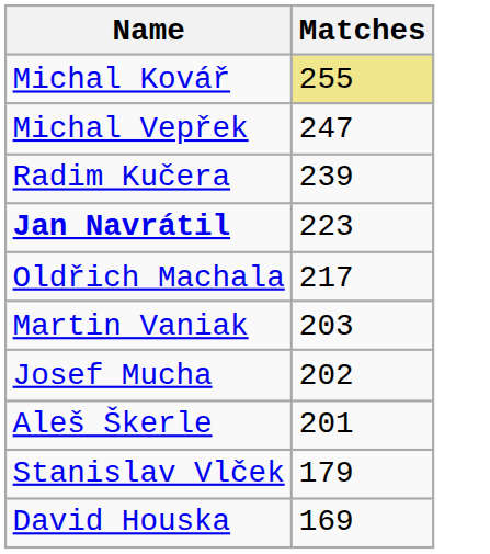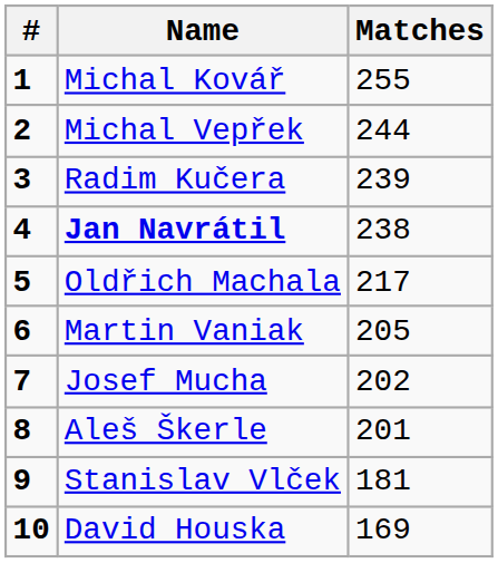+ column: # | 1 | 2 | 3 | 4 | 5 | 6 | 7 | 8 | 9 | 10
Michal Kovář | Matches: khaki background -> no background
Michal Vepřek | Matches: 247 -> 244
Jan Navrátil | Matches: 223 -> 238
Martin Vaniak | Matches: 203 -> 205
Stanislav Vlček | Matches: 179 -> 181
